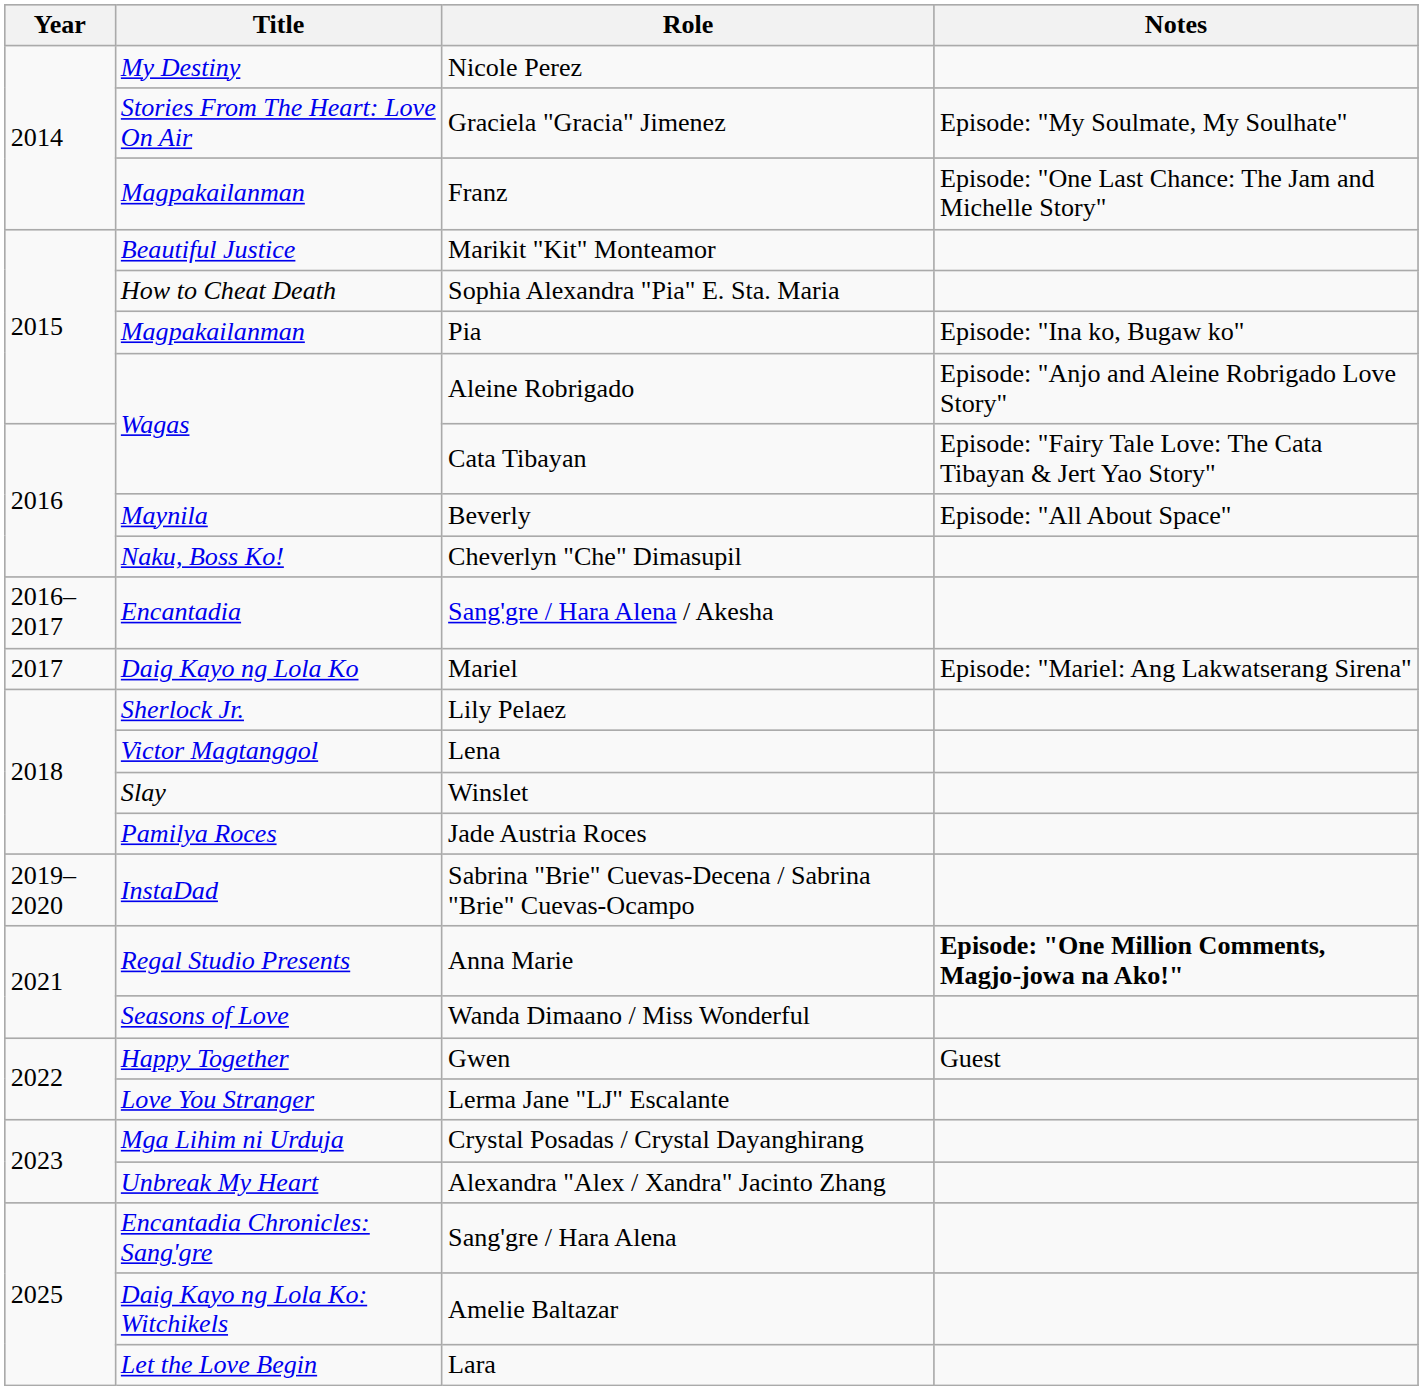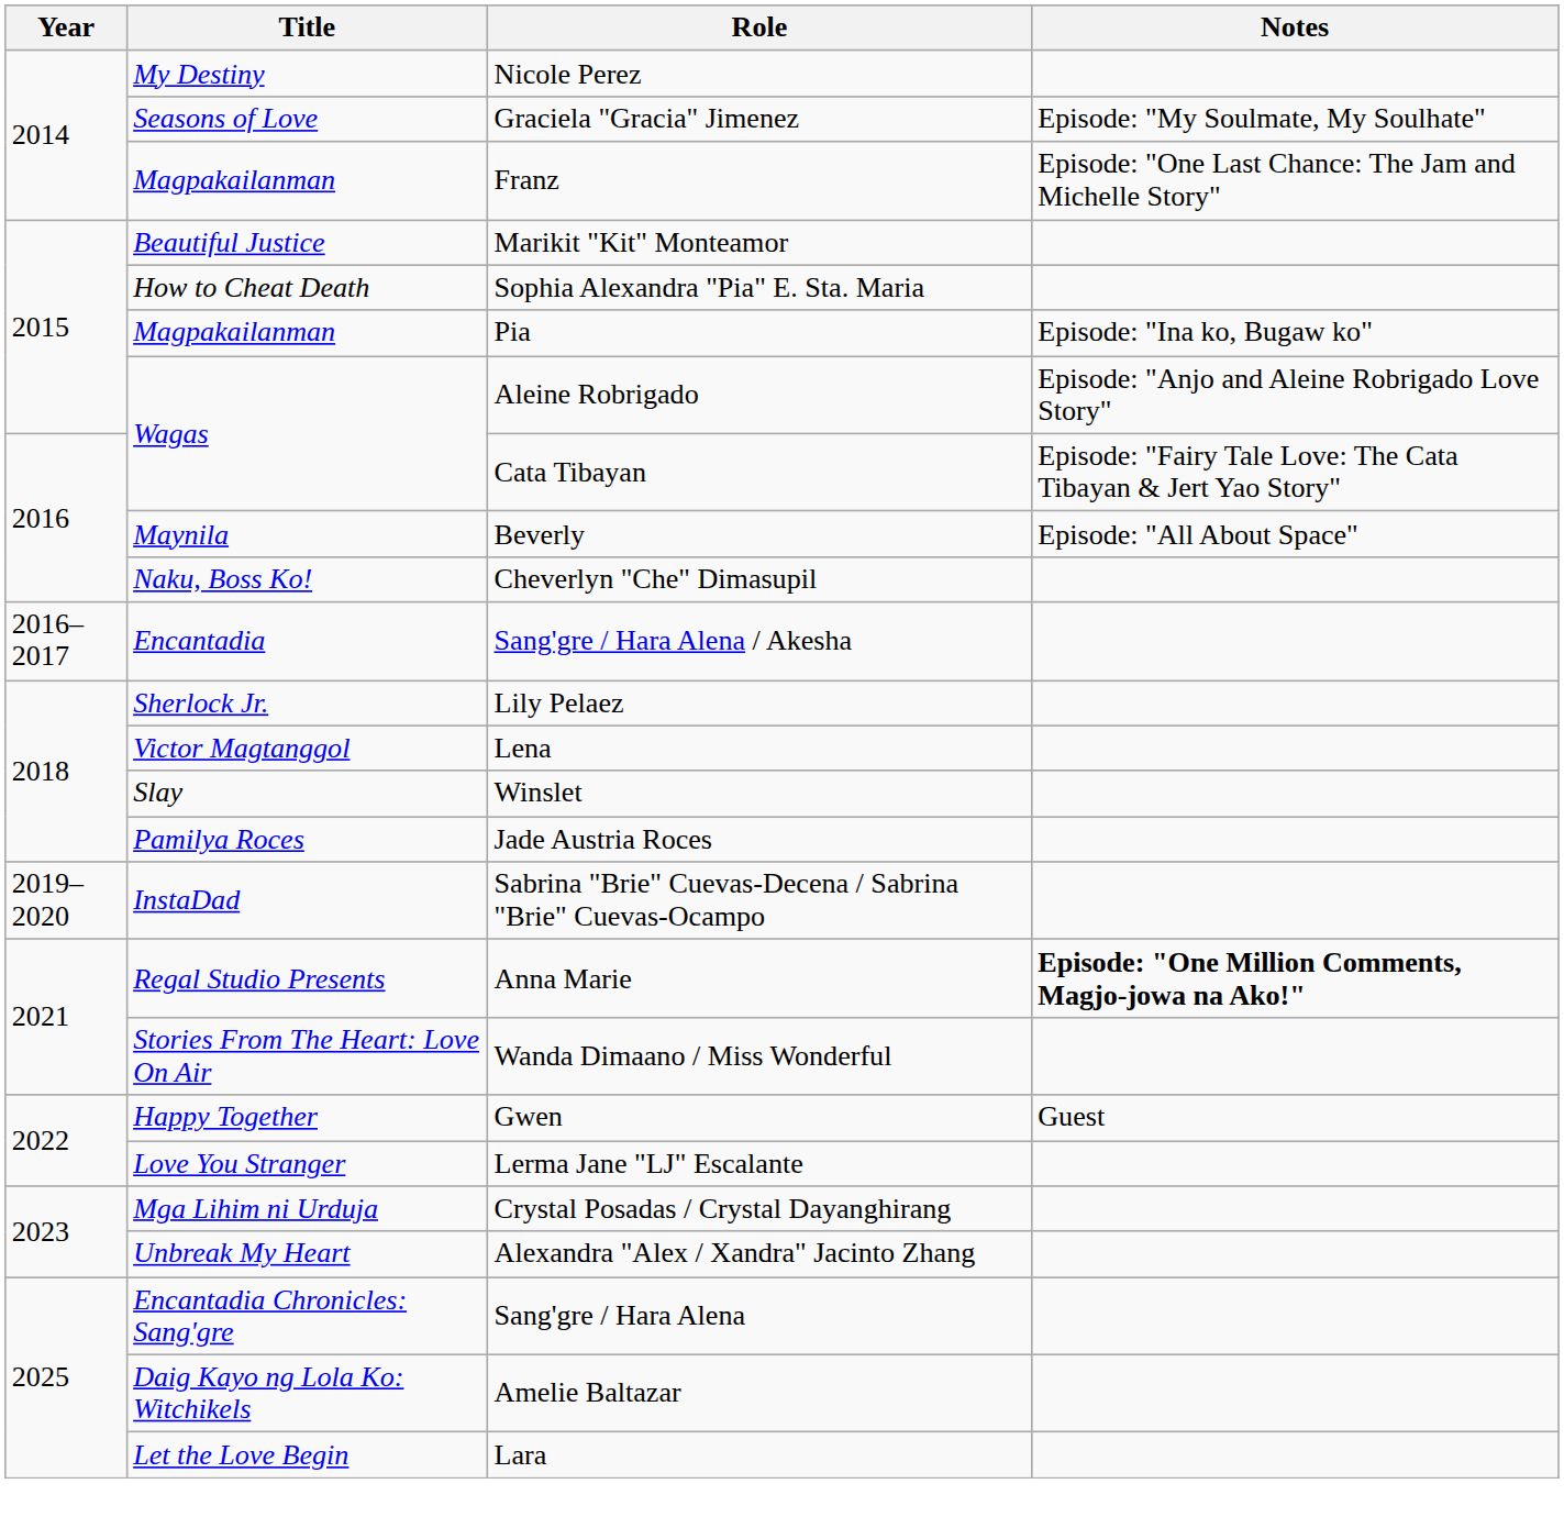Graciela "Gracia" Jimenez | Title: Stories From The Heart: Love On Air -> Seasons of Love
- row: 2017 | Daig Kayo ng Lola Ko | Mariel | Episode: "Mariel: Ang Lakwatserang Sirena"
Wanda Dimaano / Miss Wonderful | Title: Seasons of Love -> Stories From The Heart: Love On Air
